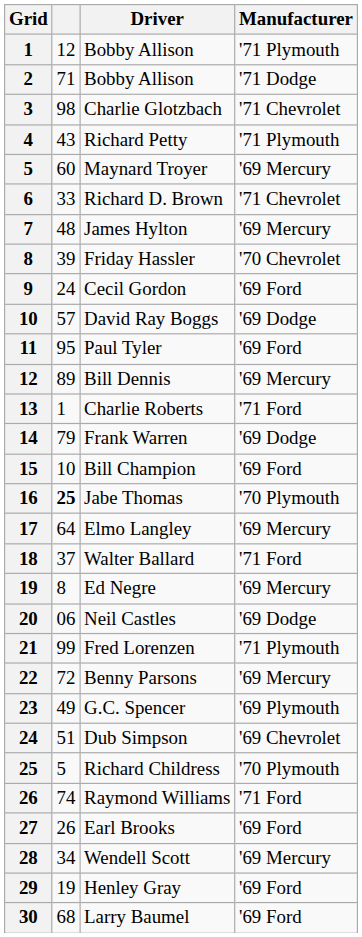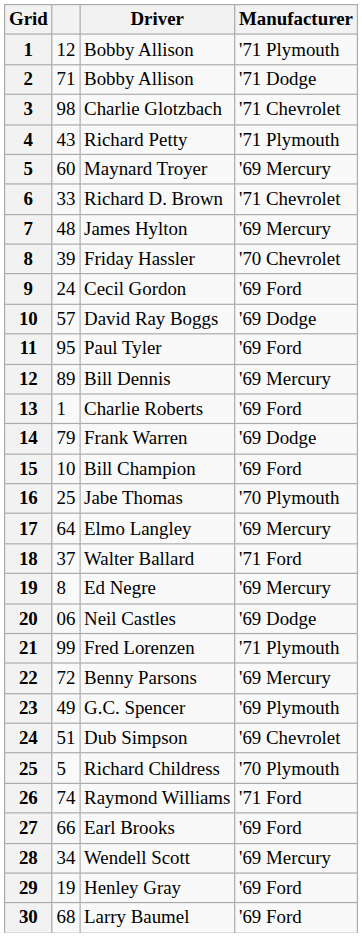Charlie Roberts | Manufacturer: '71 Ford -> '69 Ford
Jabe Thomas | column 2: bold -> normal
Earl Brooks | column 2: 26 -> 66
